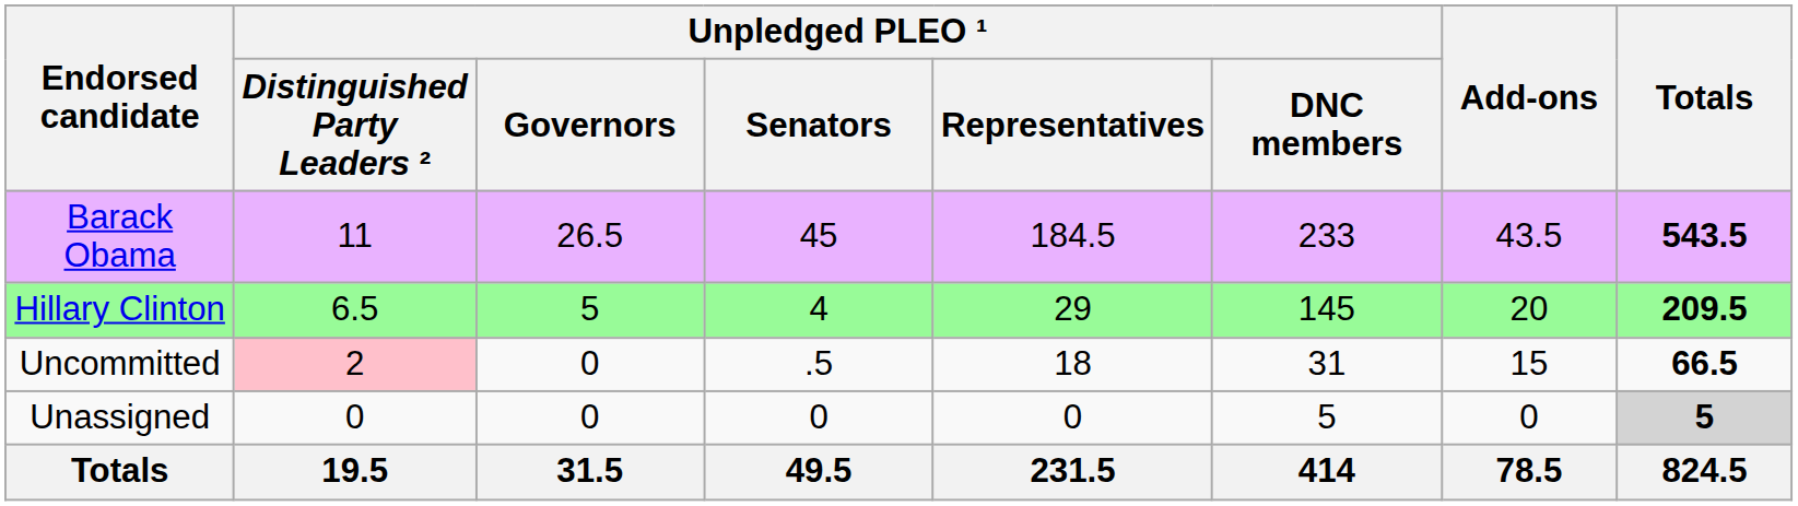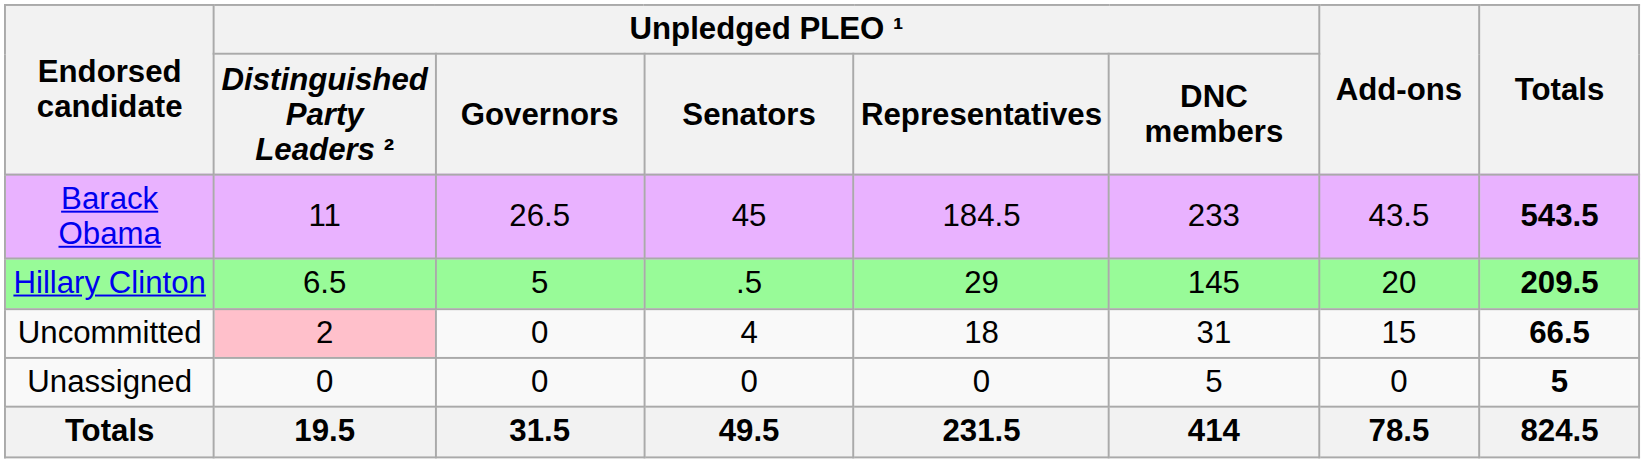Hillary Clinton | Unpledged PLEO ¹ / Senators: 4 -> .5
Uncommitted | Unpledged PLEO ¹ / Senators: .5 -> 4
Unassigned | Totals: lightgrey background -> no background
